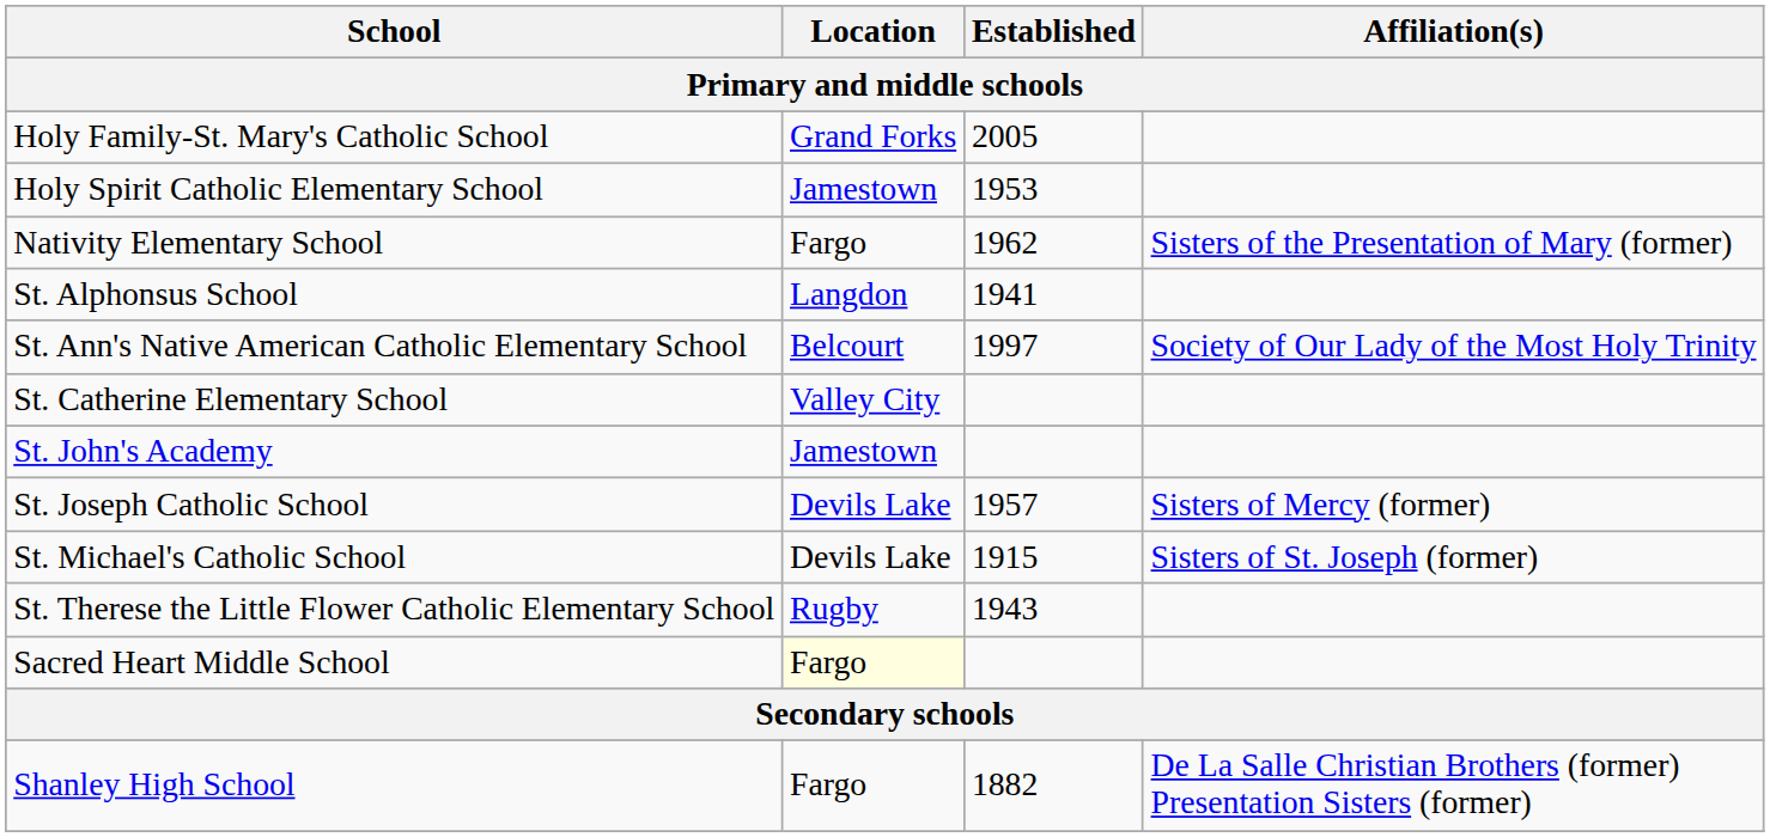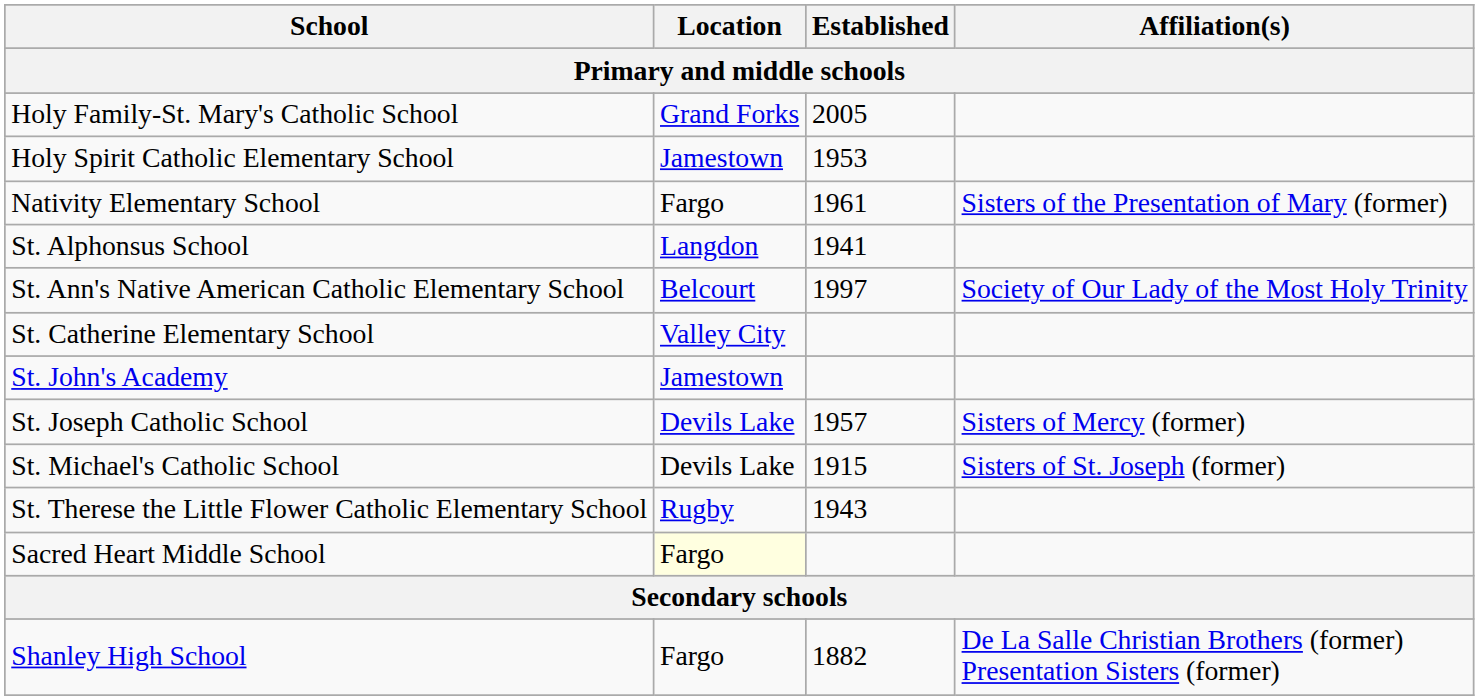Nativity Elementary School | Established: 1962 -> 1961
